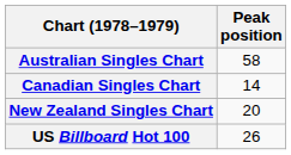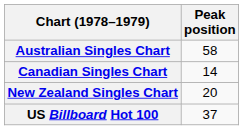US Billboard Hot 100 | Peak position: 26 -> 37
